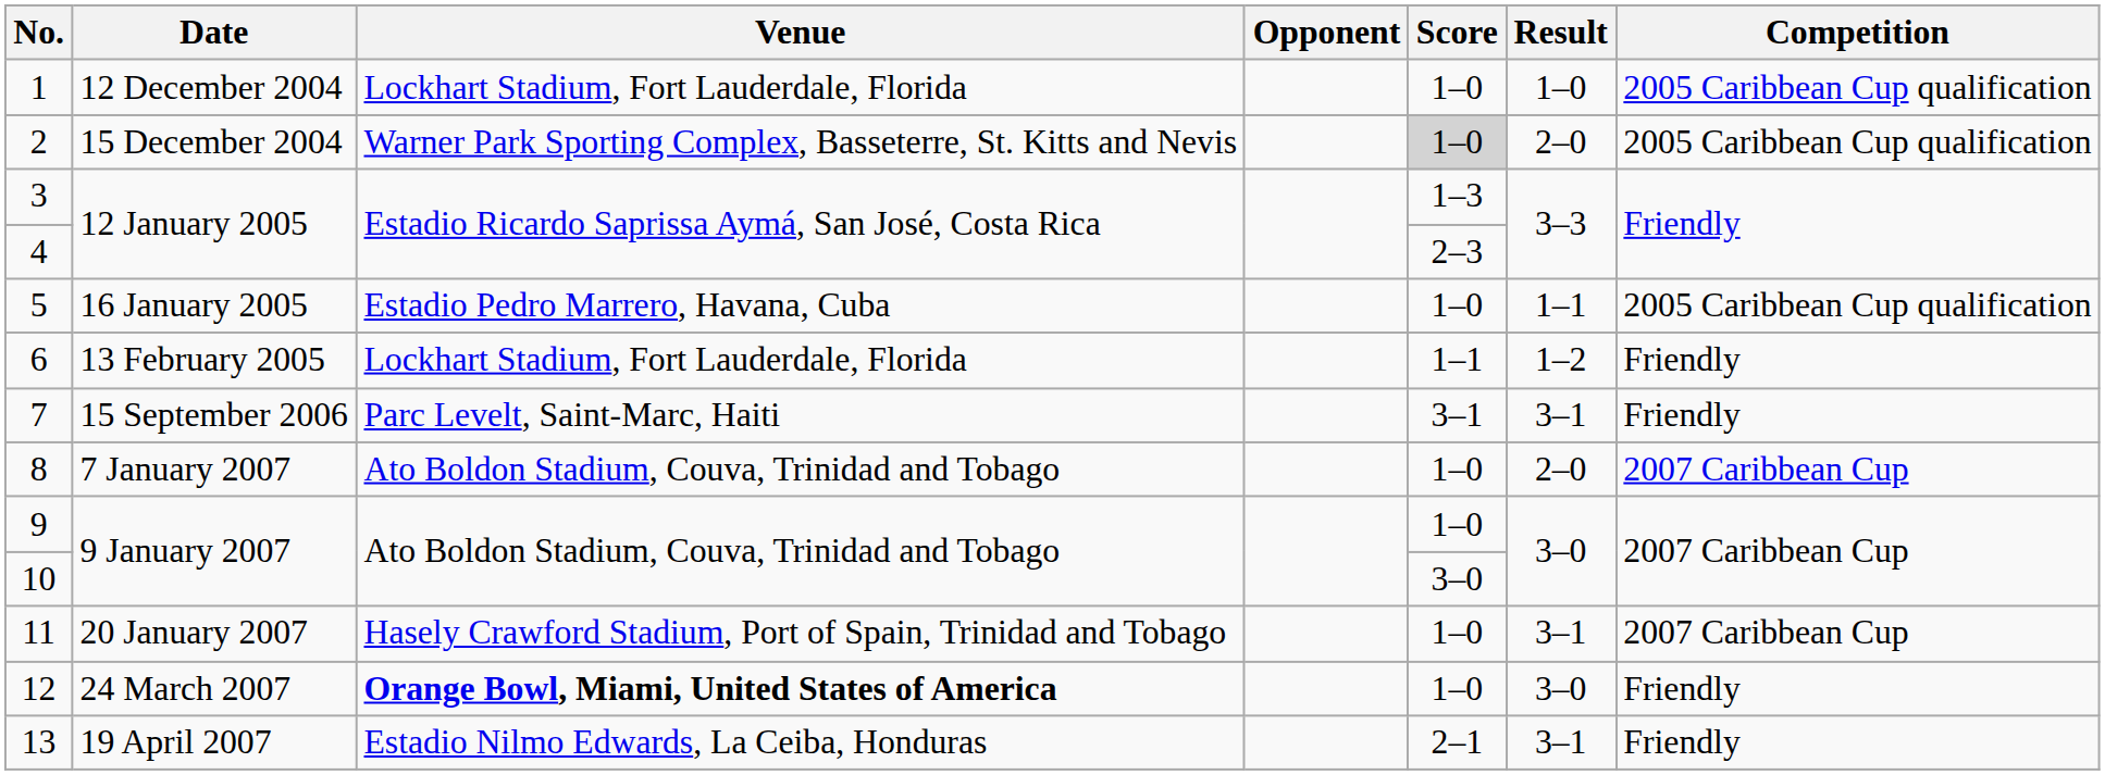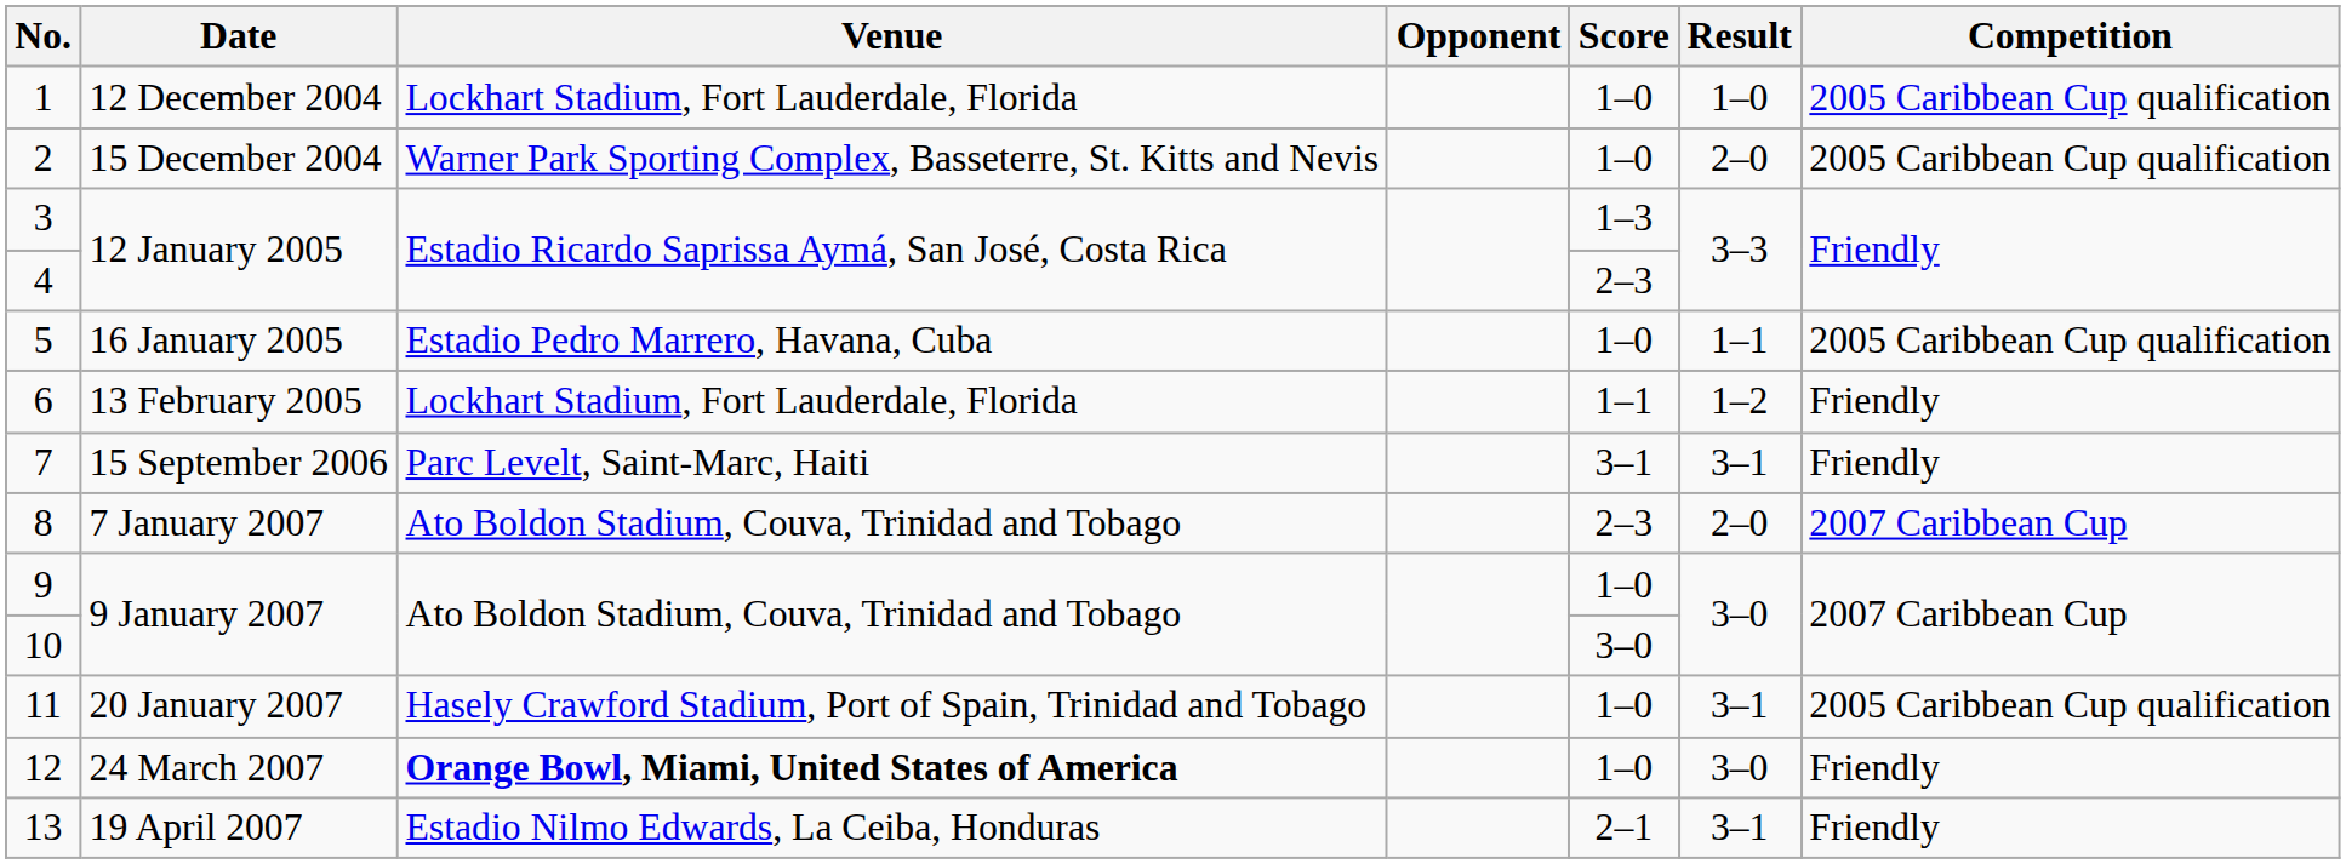2 | Score: lightgrey background -> no background
8 | Score: 1–0 -> 2–3
11 | Competition: 2007 Caribbean Cup -> 2005 Caribbean Cup qualification
